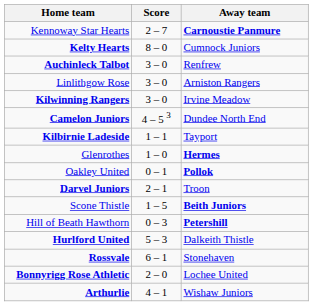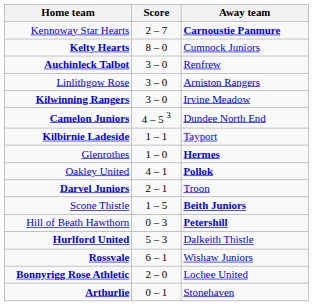Oakley United | Score: 0 – 1 -> 4 – 1
Rossvale | Away team: Stonehaven -> Wishaw Juniors
Arthurlie | Score: 4 – 1 -> 0 – 1
Arthurlie | Away team: Wishaw Juniors -> Stonehaven
